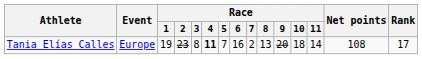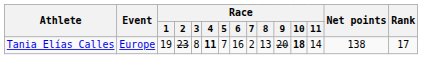Tania Elías Calles | Race / 10: normal -> bold
Tania Elías Calles | Net points: 108 -> 138
